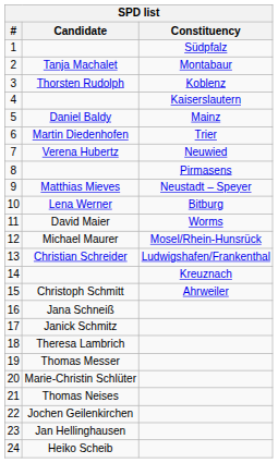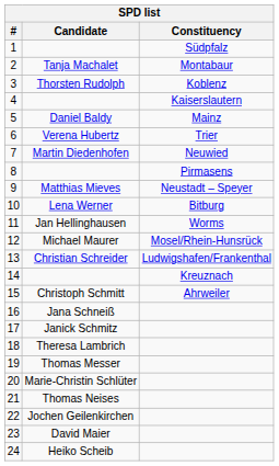6 | Candidate: Martin Diedenhofen -> Verena Hubertz
7 | Candidate: Verena Hubertz -> Martin Diedenhofen
11 | Candidate: David Maier -> Jan Hellinghausen
23 | Candidate: Jan Hellinghausen -> David Maier
